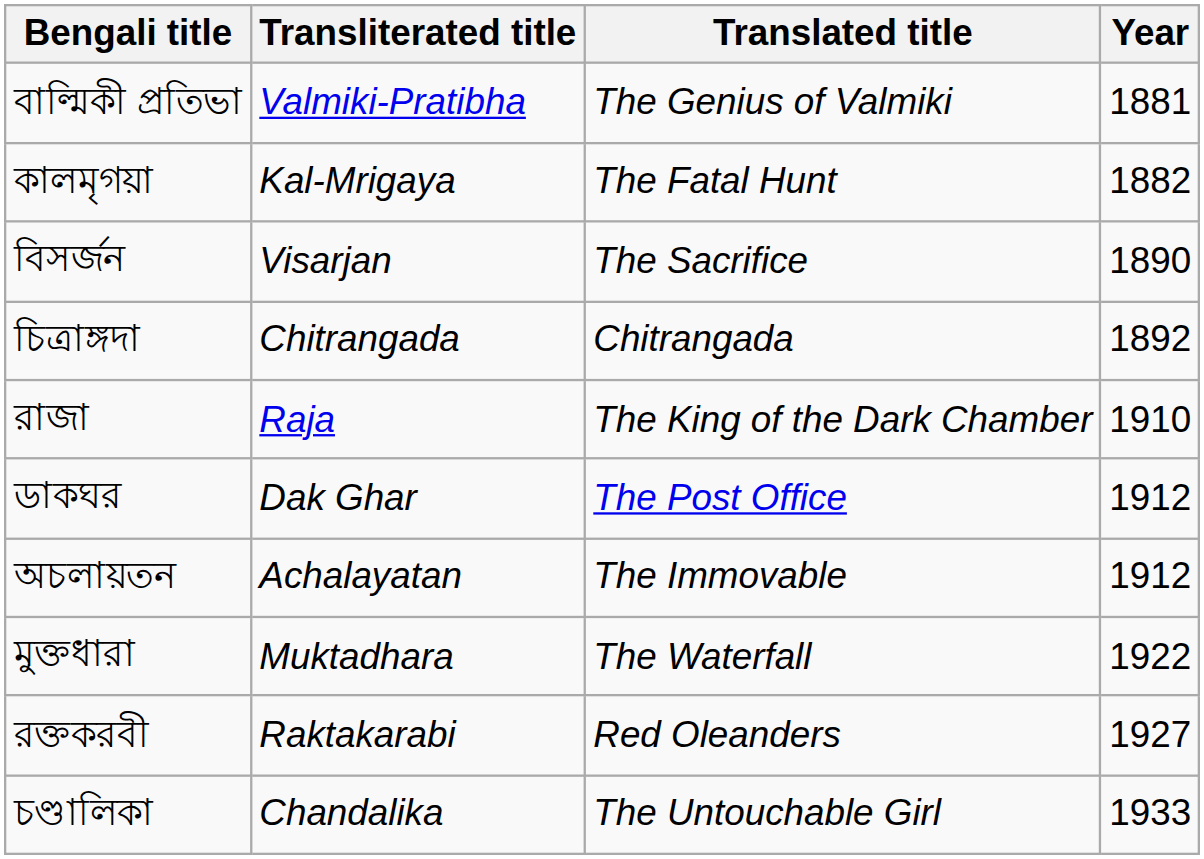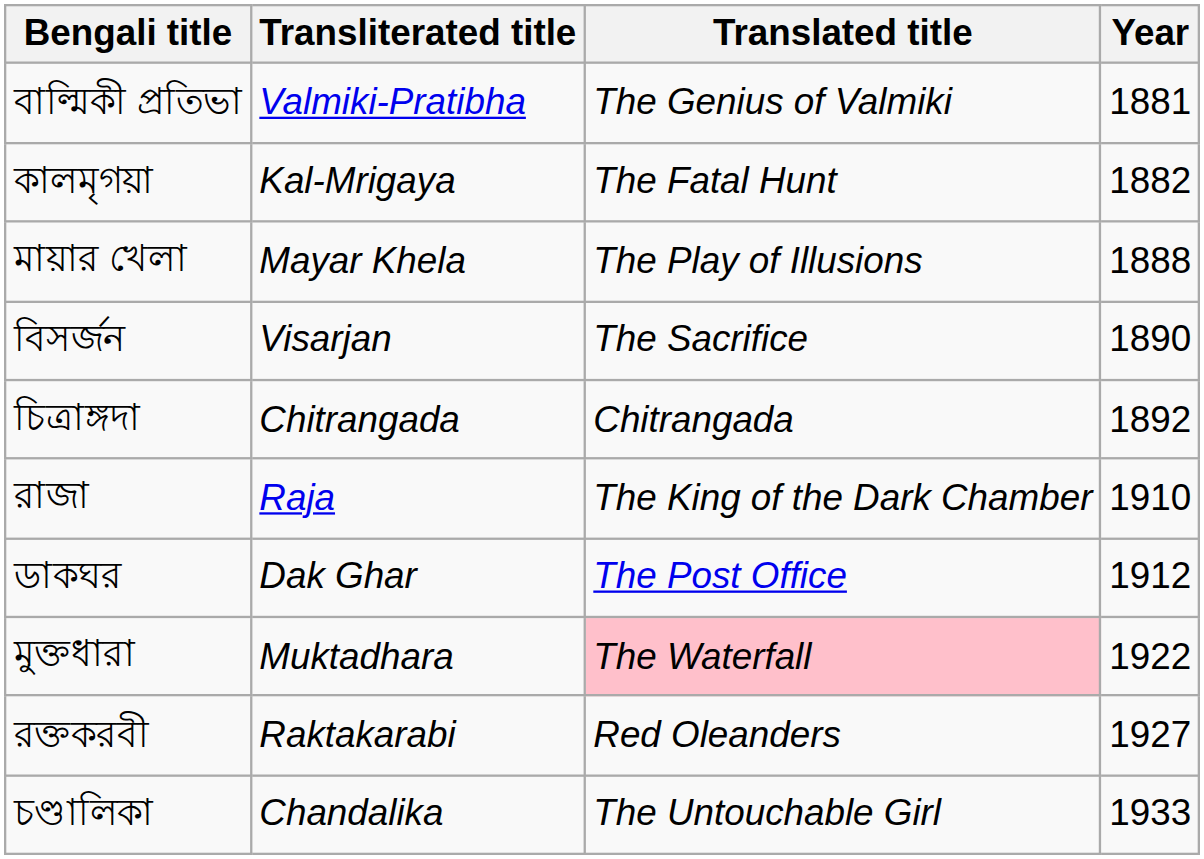+ row: মায়ার খেলা | Mayar Khela | The Play of Illusions | 1888
- row: অচলায়তন | Achalayatan | The Immovable | 1912
মুক্তধারা | Translated title: no background -> pink background
